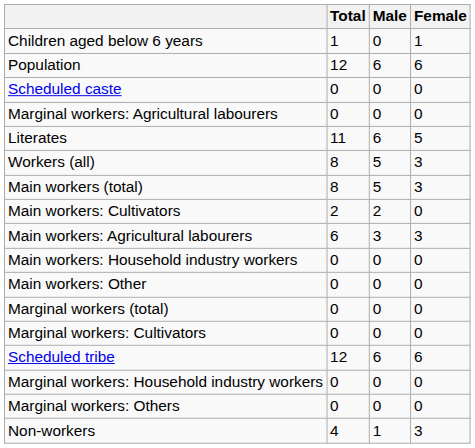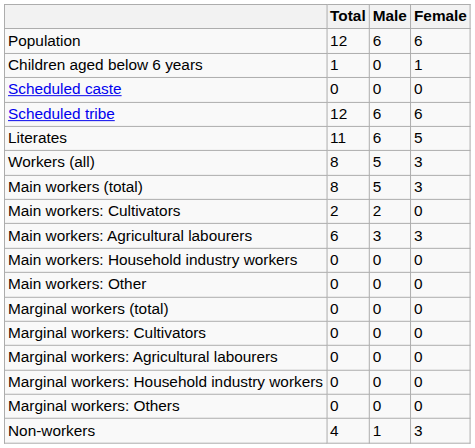rows swapped: Population <-> Children aged below 6 years
rows swapped: Scheduled tribe <-> Marginal workers: Agricultural labourers
